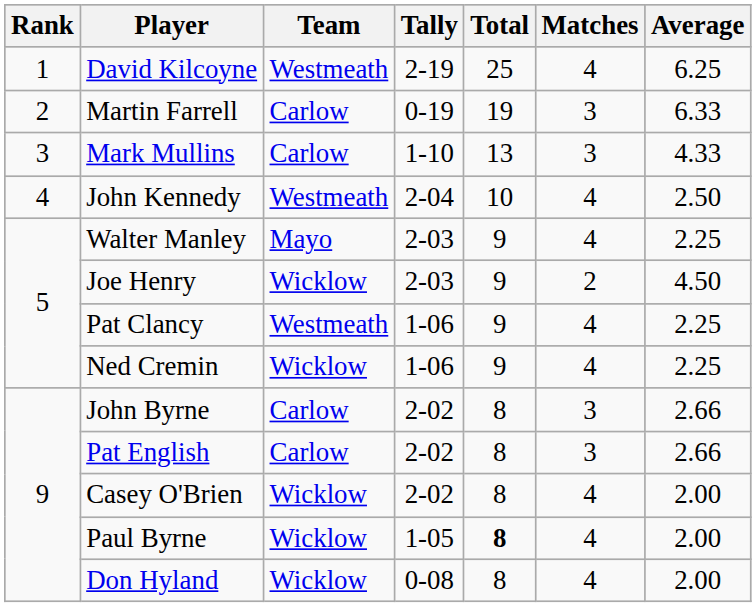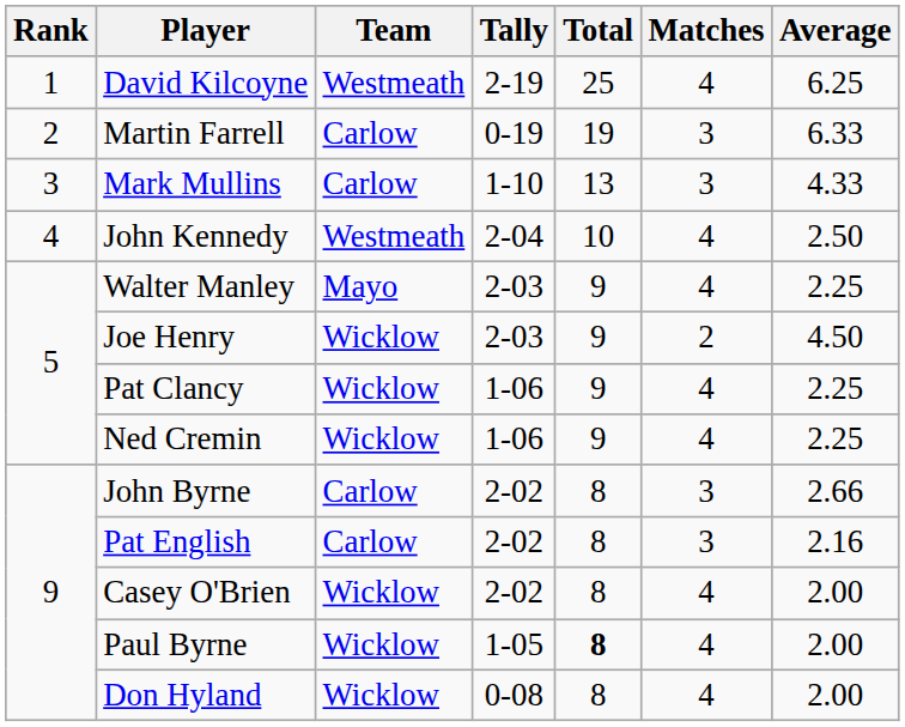Pat Clancy | Team: Westmeath -> Wicklow
Pat English | Average: 2.66 -> 2.16
